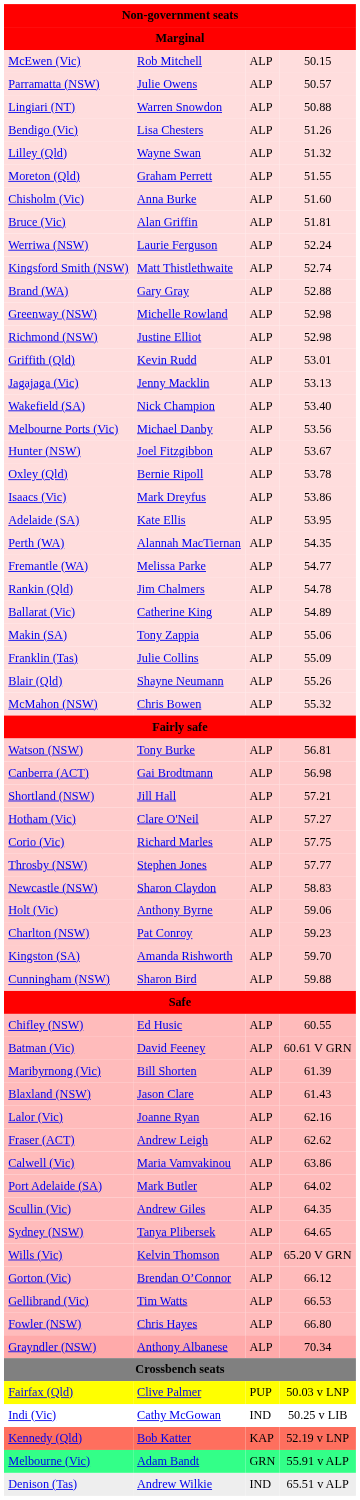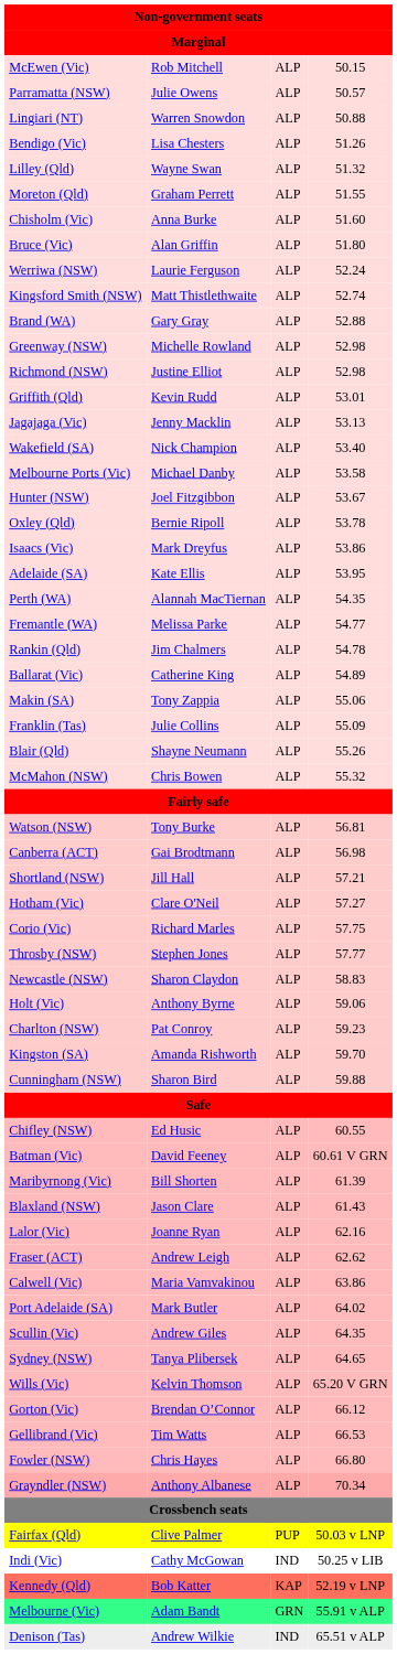Bruce (Vic) | column 4: 51.81 -> 51.80
Melbourne Ports (Vic) | column 4: 53.56 -> 53.58
